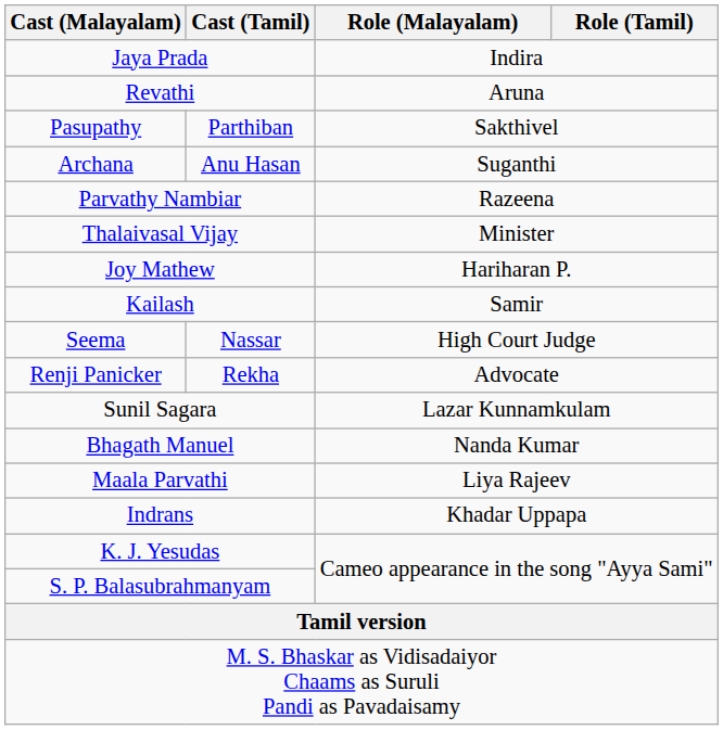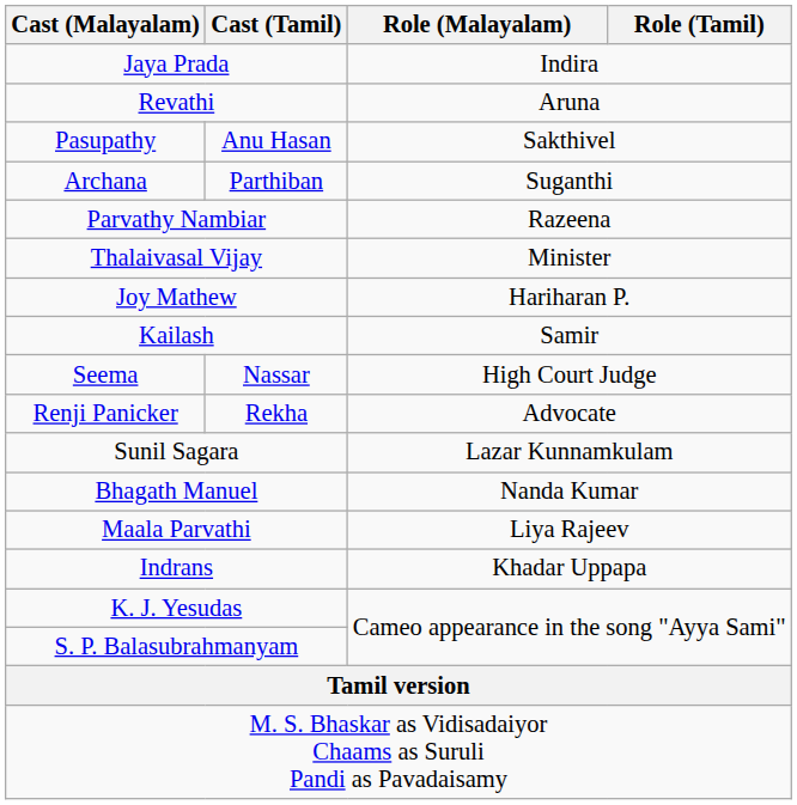Pasupathy | Cast (Tamil): Parthiban -> Anu Hasan
Archana | Cast (Tamil): Anu Hasan -> Parthiban
